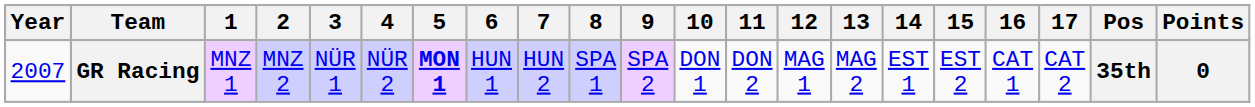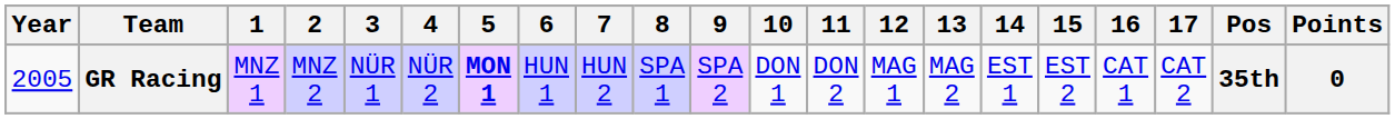GR Racing | Year: 2007 -> 2005
